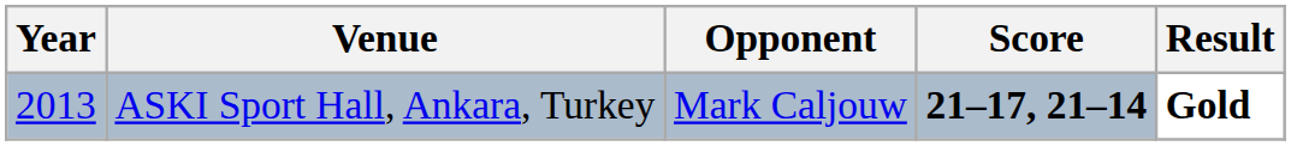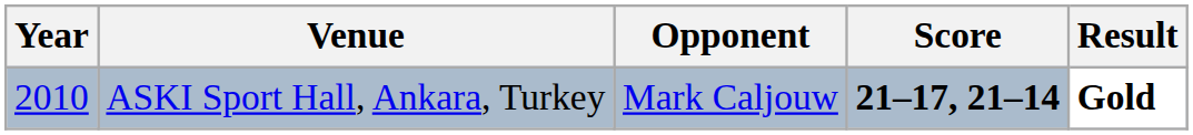ASKI Sport Hall, Ankara, Turkey | Year: 2013 -> 2010
